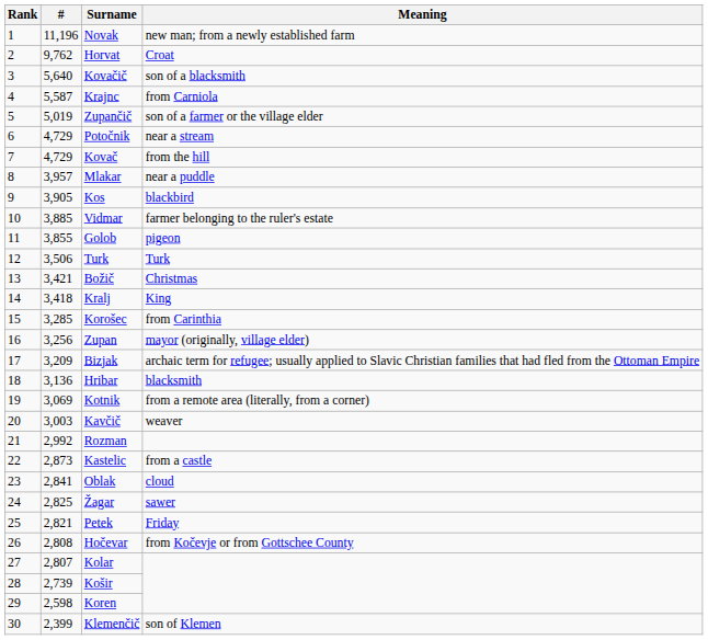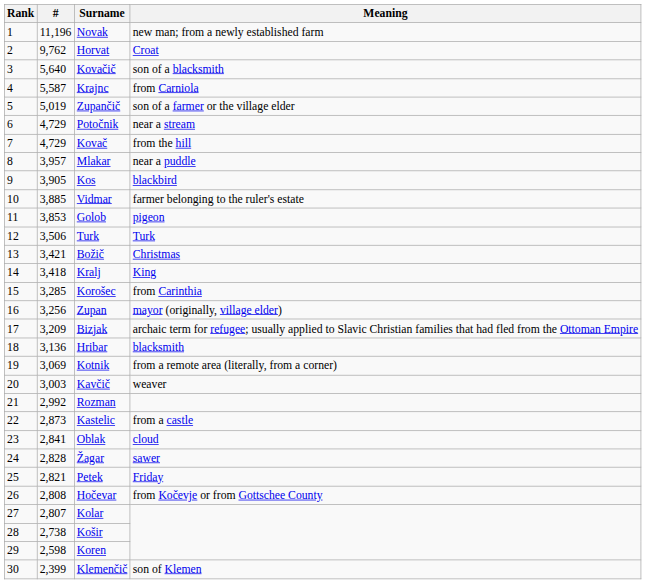Golob | #: 3,855 -> 3,853
Žagar | #: 2,825 -> 2,828
Košir | #: 2,739 -> 2,738
